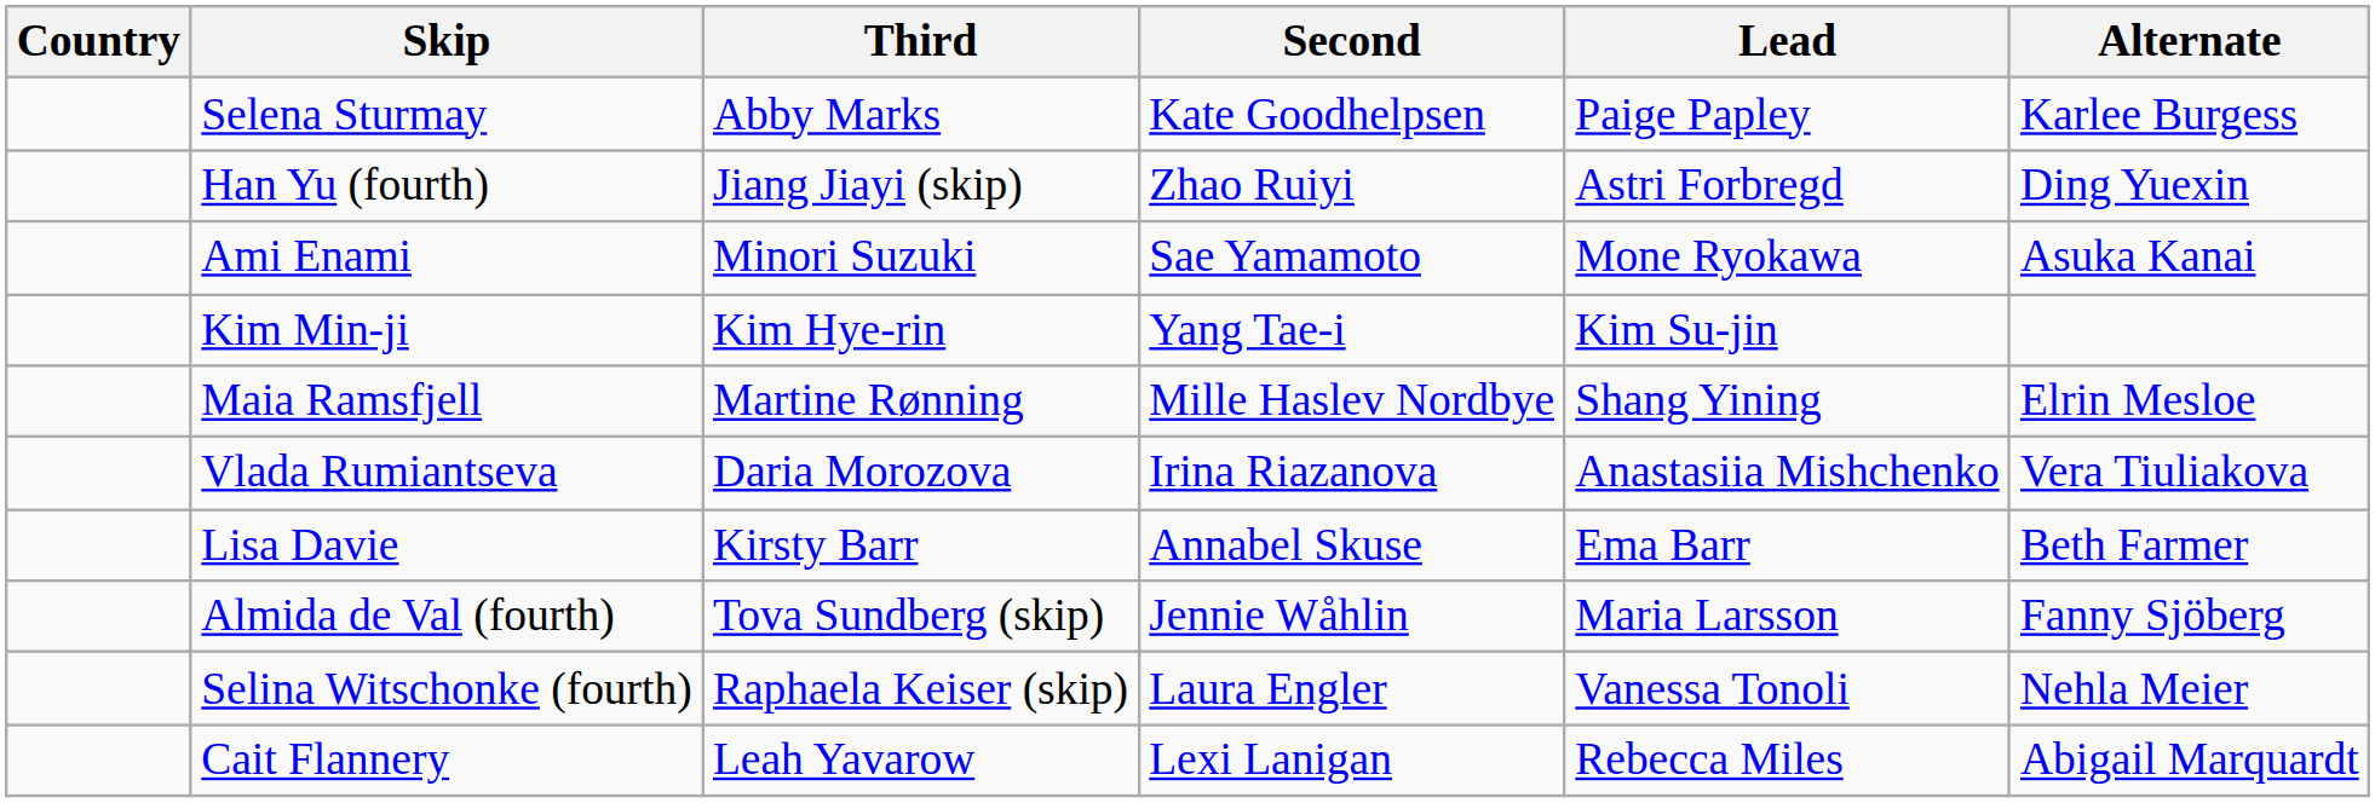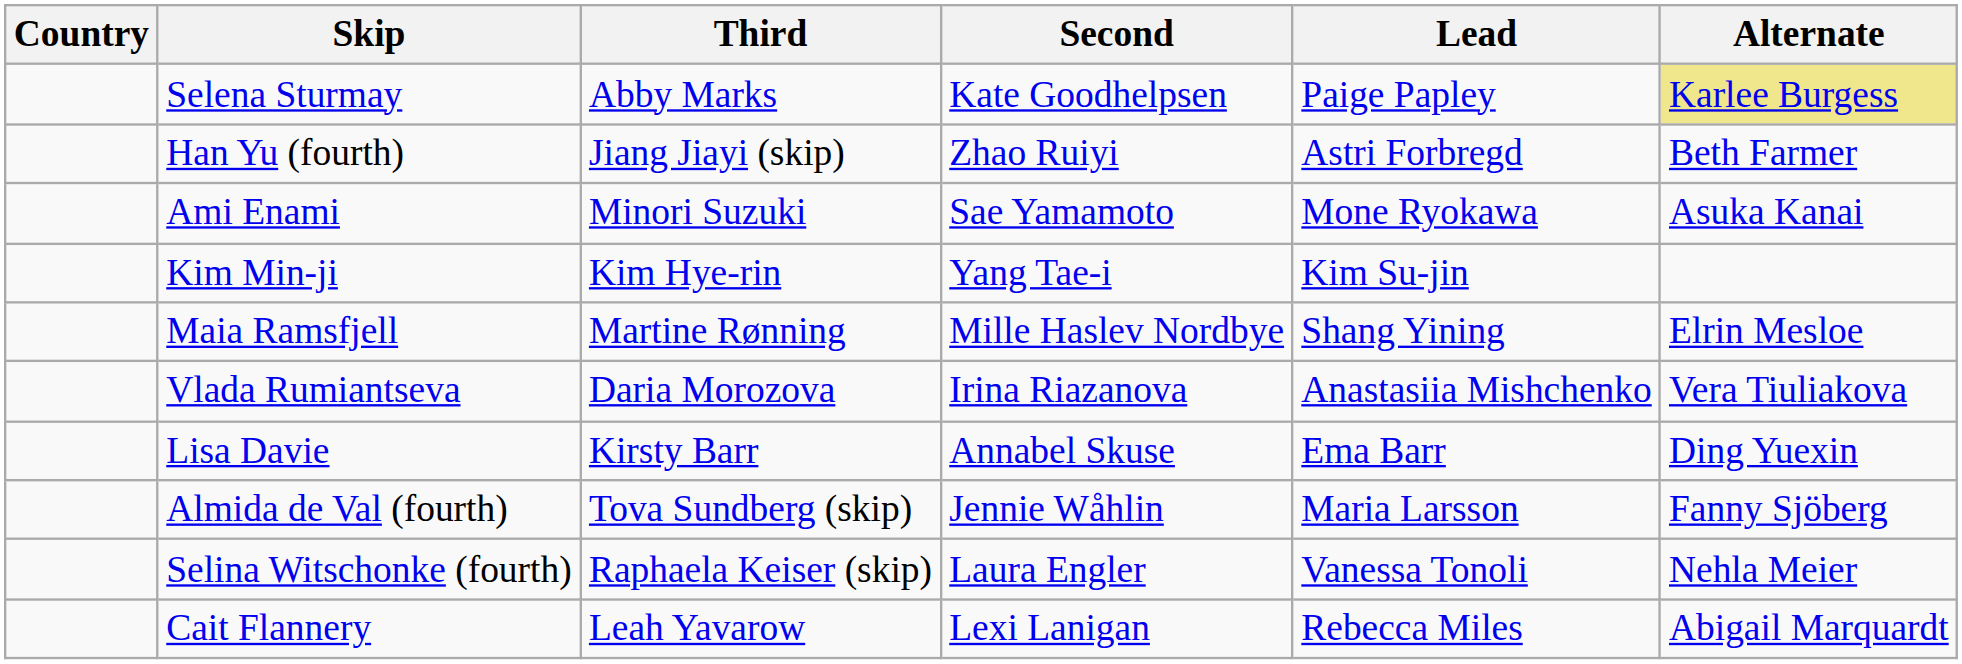Selena Sturmay | Alternate: no background -> khaki background
Han Yu (fourth) | Alternate: Ding Yuexin -> Beth Farmer
Lisa Davie | Alternate: Beth Farmer -> Ding Yuexin
